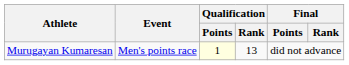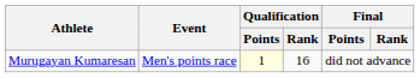Murugayan Kumaresan | Qualification / Rank: 13 -> 16
